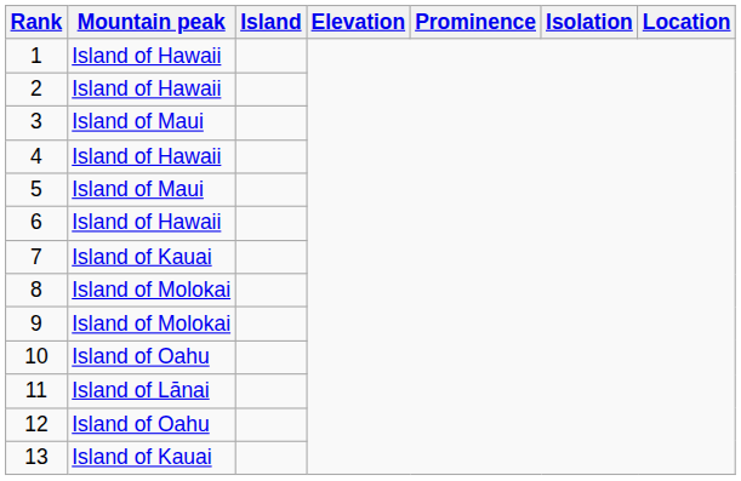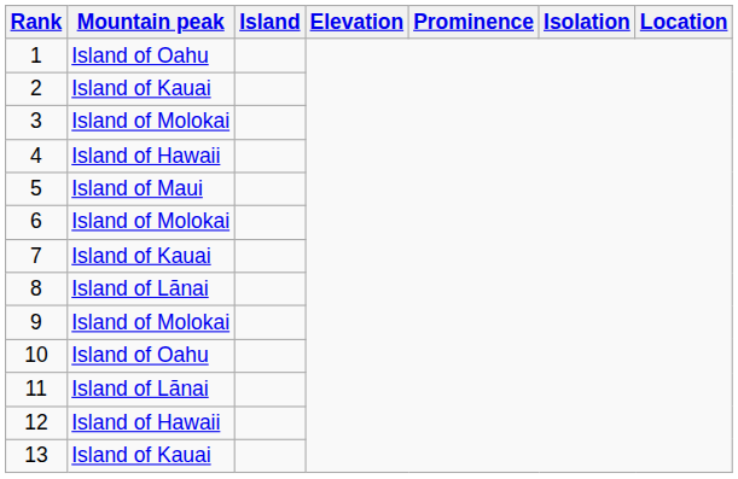1 | Mountain peak: Island of Hawaii -> Island of Oahu
2 | Mountain peak: Island of Hawaii -> Island of Kauai
3 | Mountain peak: Island of Maui -> Island of Molokai
6 | Mountain peak: Island of Hawaii -> Island of Molokai
8 | Mountain peak: Island of Molokai -> Island of Lānai
12 | Mountain peak: Island of Oahu -> Island of Hawaii
